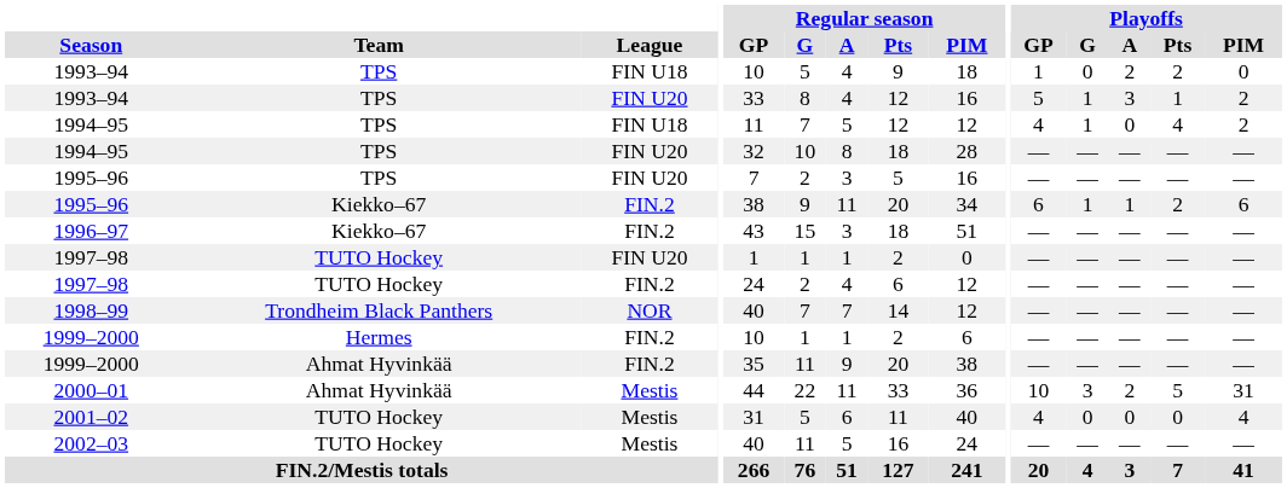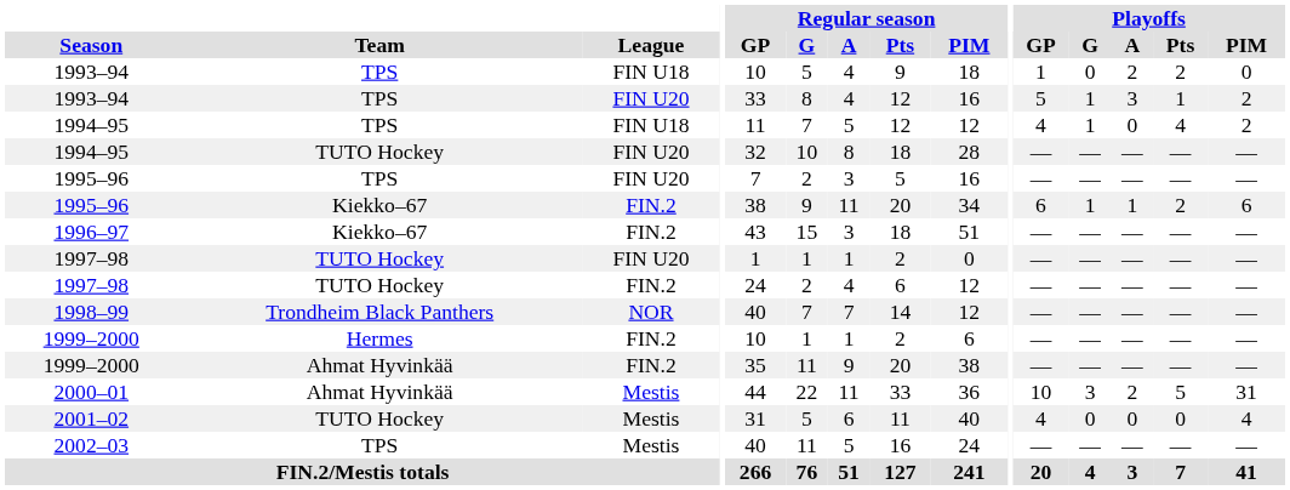1994–95 / FIN U20 | Team: TPS -> TUTO Hockey
2002–03 | Team: TUTO Hockey -> TPS
